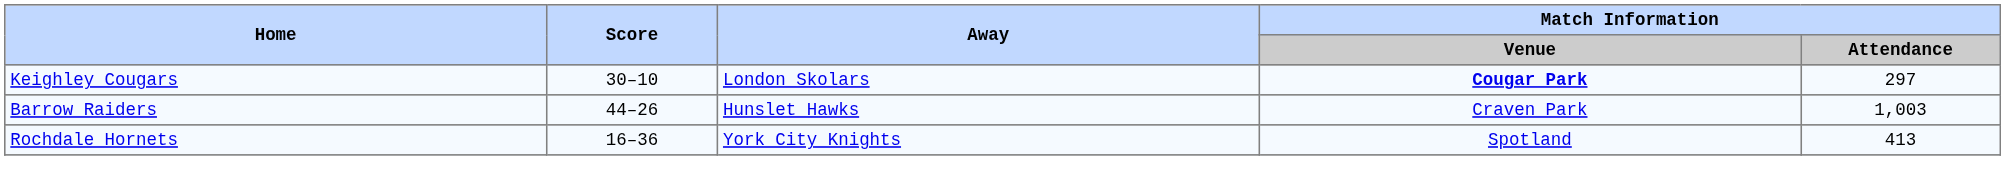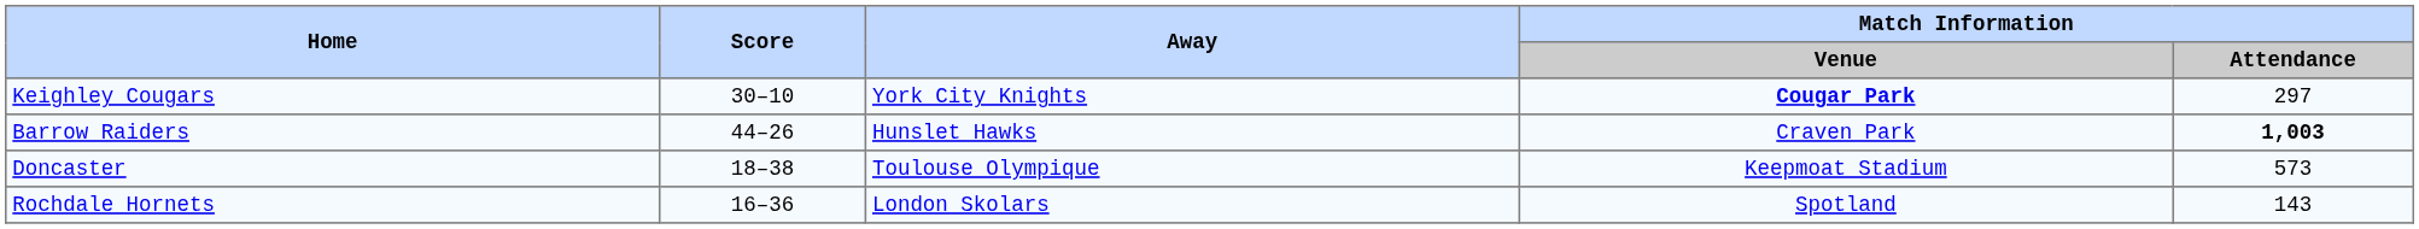Keighley Cougars | Away: London Skolars -> York City Knights
Barrow Raiders | Match Information / Attendance: normal -> bold
+ row: Doncaster | 18–38 | Toulouse Olympique | Keepmoat Stadium | 573
Rochdale Hornets | Away: York City Knights -> London Skolars
Rochdale Hornets | Match Information / Attendance: 413 -> 143
